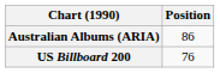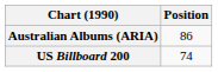US Billboard 200 | Position: 76 -> 74
